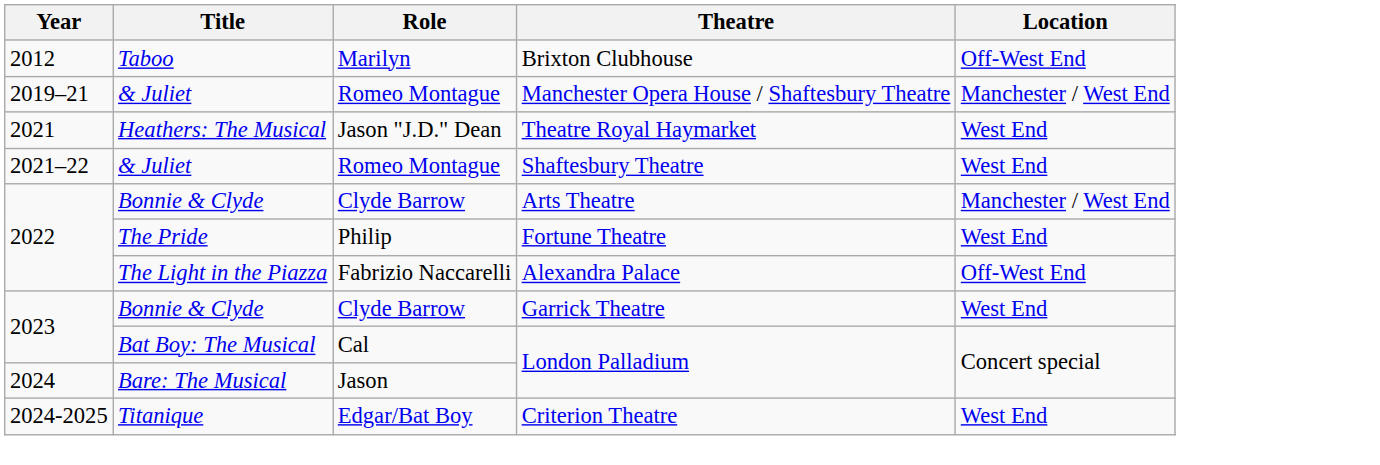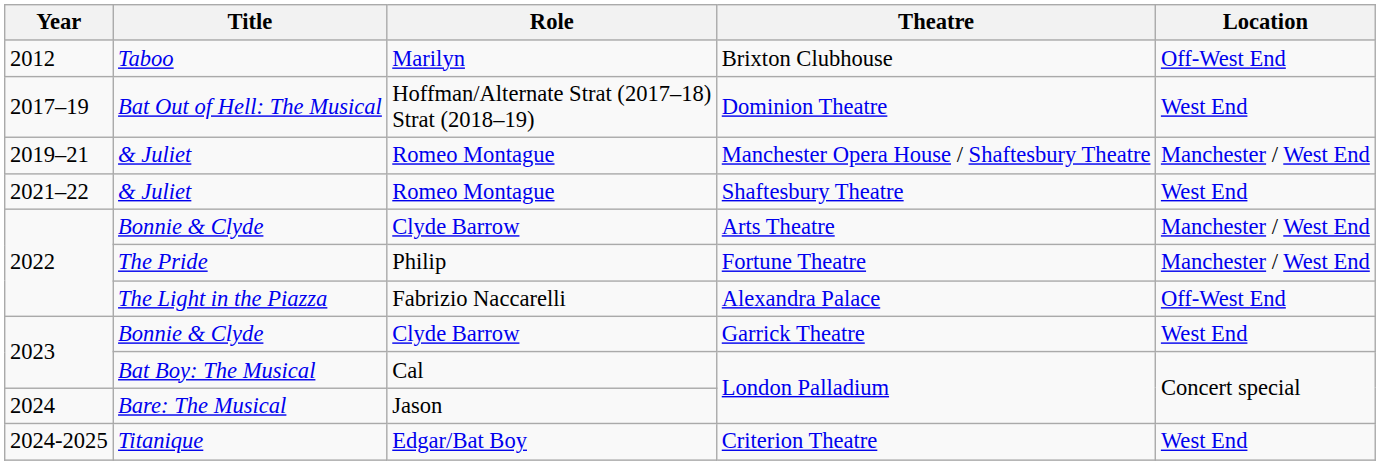+ row: 2017–19 | Bat Out of Hell: The Musical | Hoffman/Alternate Strat (2017–18) Strat (2018–19) | Dominion Theatre | West End
- row: 2021 | Heathers: The Musical | Jason "J.D." Dean | Theatre Royal Haymarket | West End
Fortune Theatre | Location: West End -> Manchester / West End
